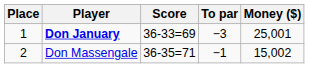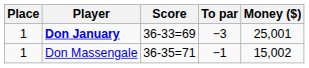Don Massengale | Place: 2 -> 1
